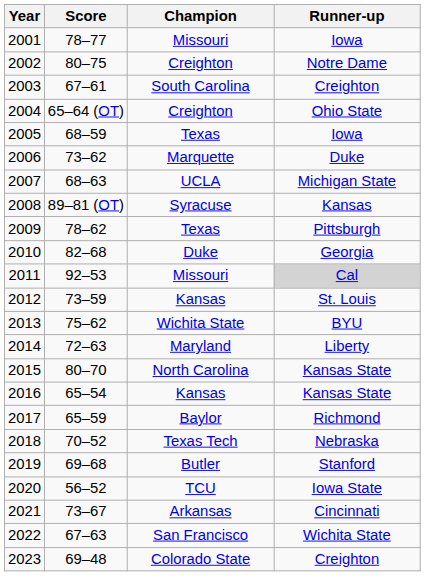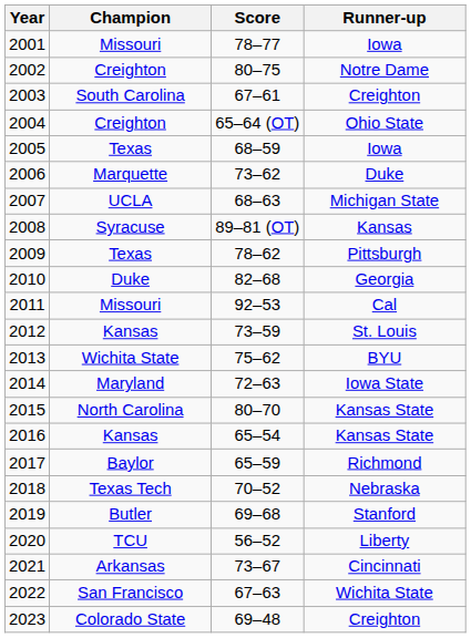columns swapped: Champion <-> Score
2011 | Runner-up: lightgrey background -> no background
2014 | Runner-up: Liberty -> Iowa State
2020 | Runner-up: Iowa State -> Liberty
